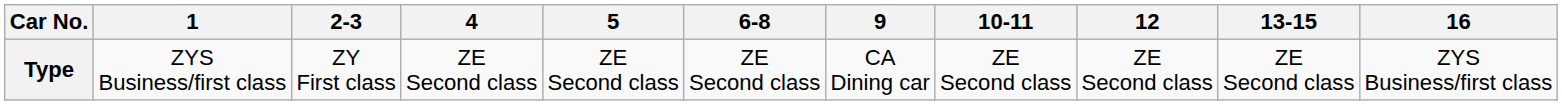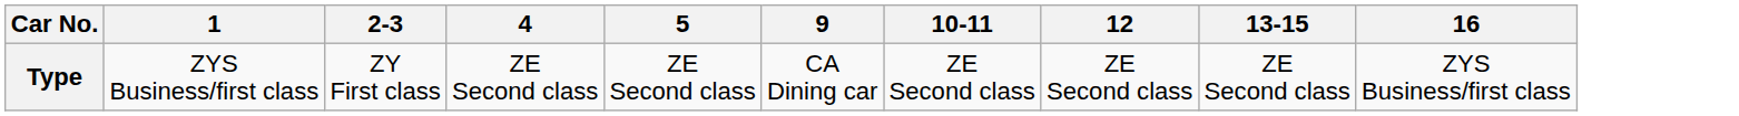- column: 6-8 | ZE Second class
